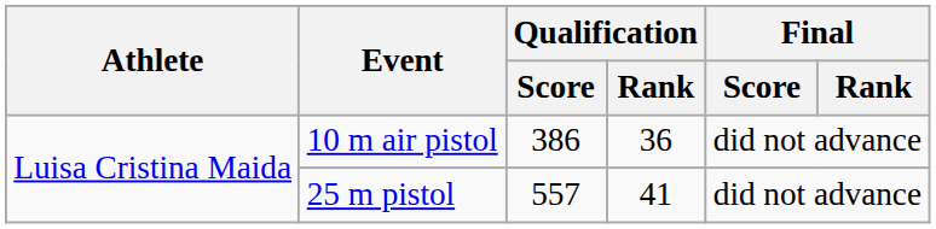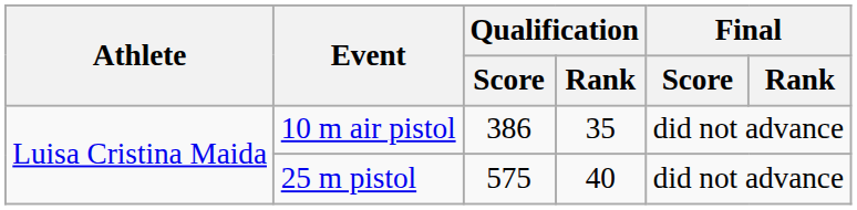10 m air pistol | Qualification / Rank: 36 -> 35
25 m pistol | Qualification / Score: 557 -> 575
25 m pistol | Qualification / Rank: 41 -> 40
